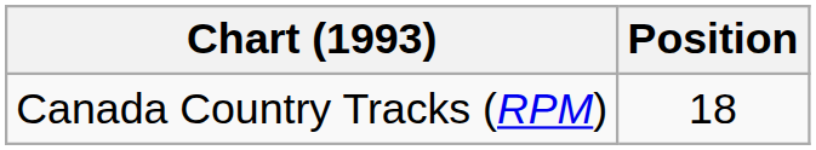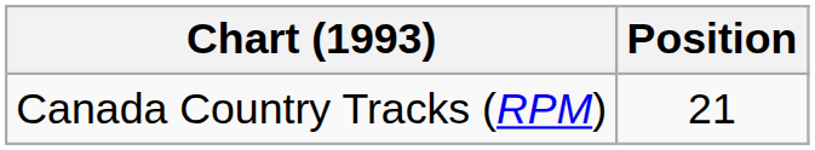Canada Country Tracks (RPM) | Position: 18 -> 21
